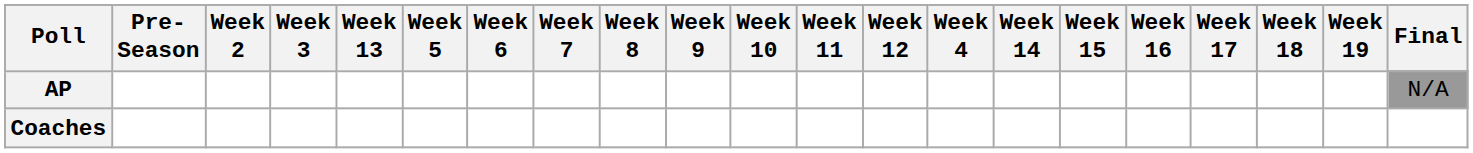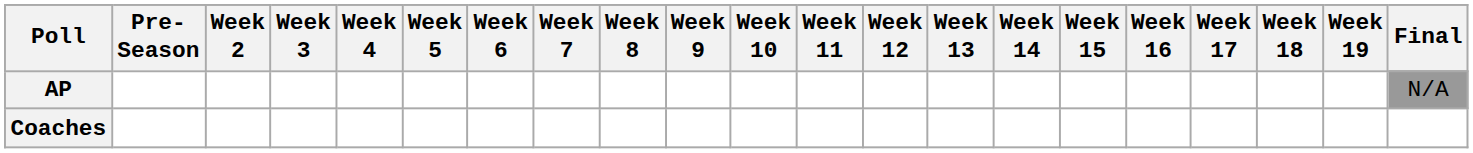columns swapped: Week 4 <-> Week 13
